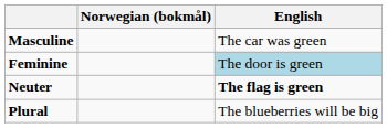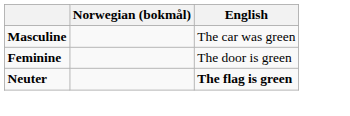Feminine | English: lightblue background -> no background
- row: Plural | The blueberries will be big
